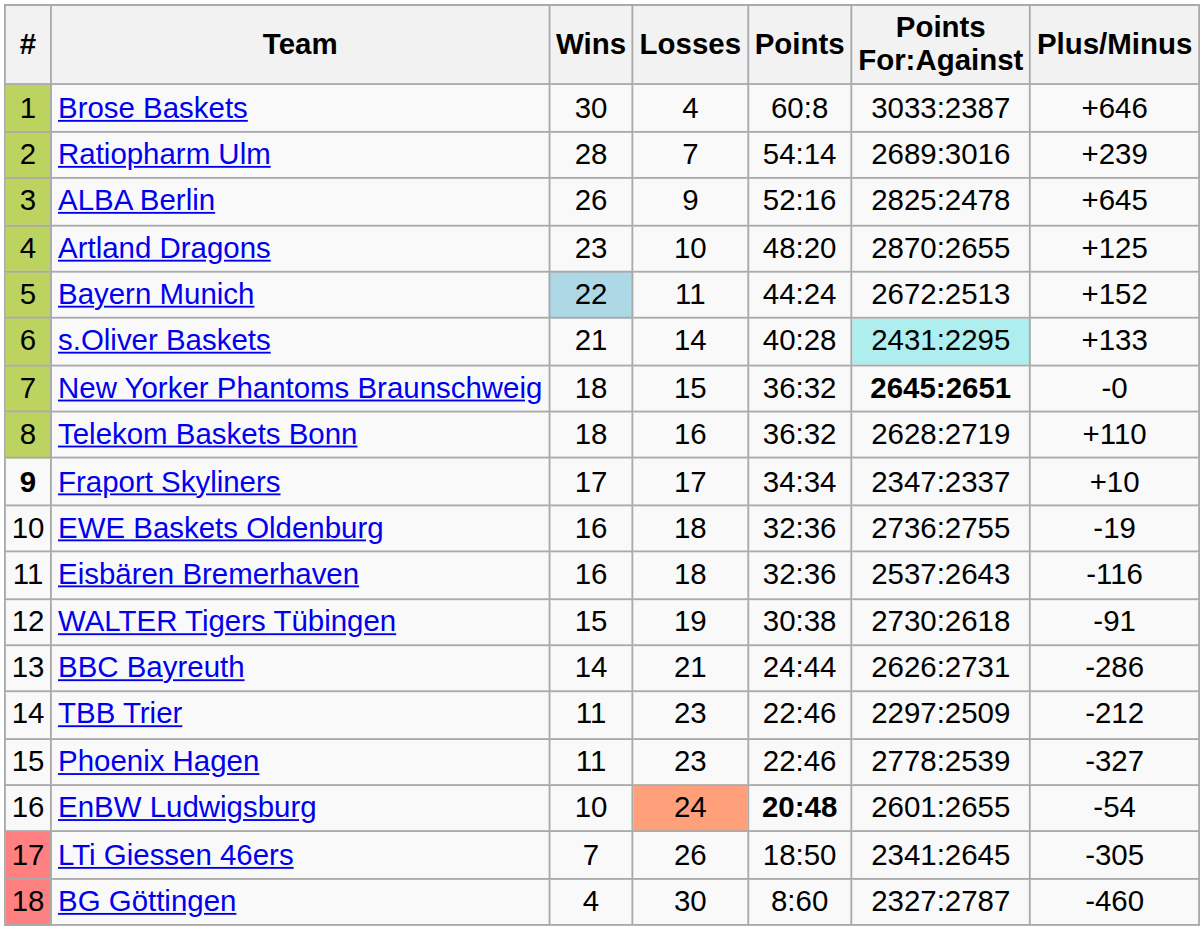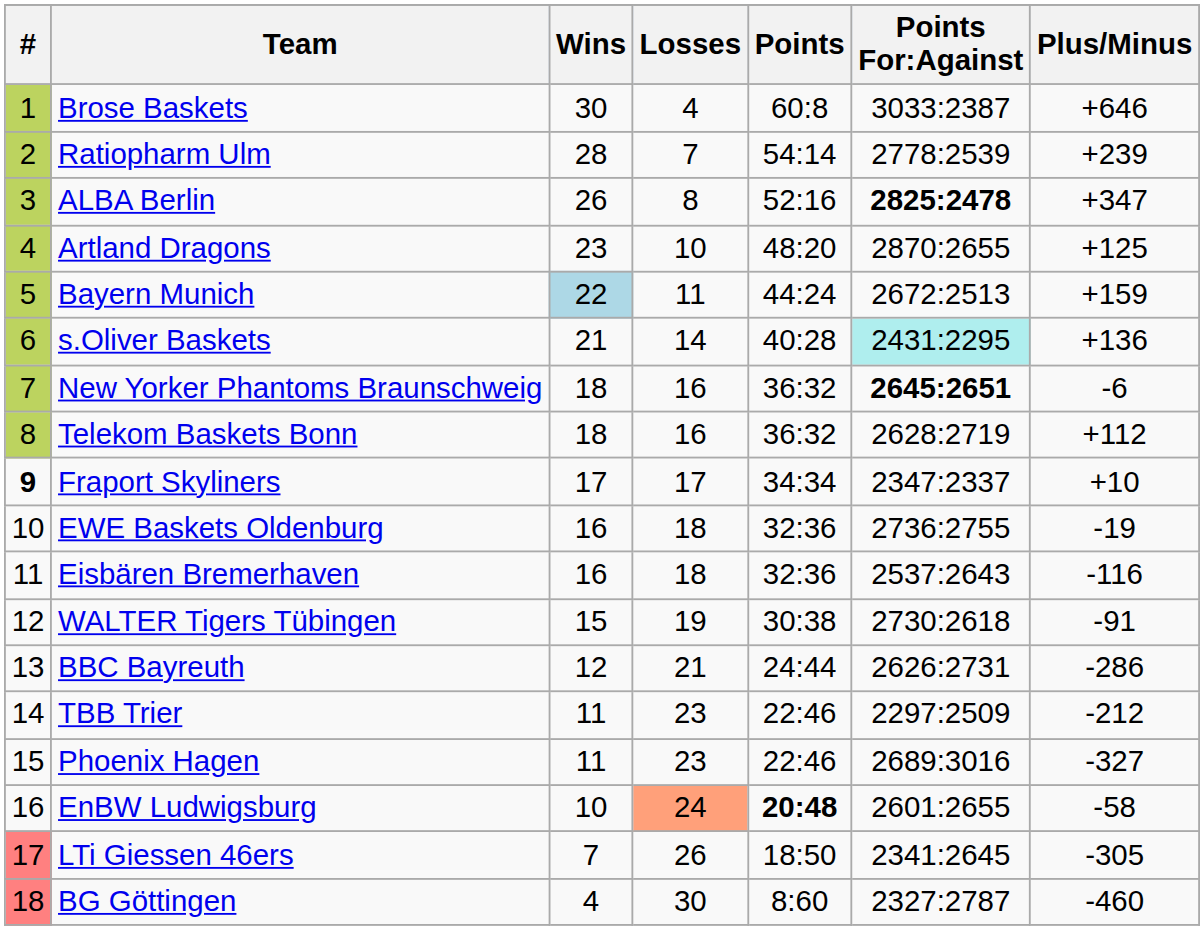Ratiopharm Ulm | Points For:Against: 2689:3016 -> 2778:2539
ALBA Berlin | Losses: 9 -> 8
ALBA Berlin | Points For:Against: normal -> bold
ALBA Berlin | Plus/Minus: +645 -> +347
Bayern Munich | Plus/Minus: +152 -> +159
s.Oliver Baskets | Plus/Minus: +133 -> +136
New Yorker Phantoms Braunschweig | Losses: 15 -> 16
New Yorker Phantoms Braunschweig | Plus/Minus: -0 -> -6
Telekom Baskets Bonn | Plus/Minus: +110 -> +112
BBC Bayreuth | Wins: 14 -> 12
Phoenix Hagen | Points For:Against: 2778:2539 -> 2689:3016
EnBW Ludwigsburg | Plus/Minus: -54 -> -58
